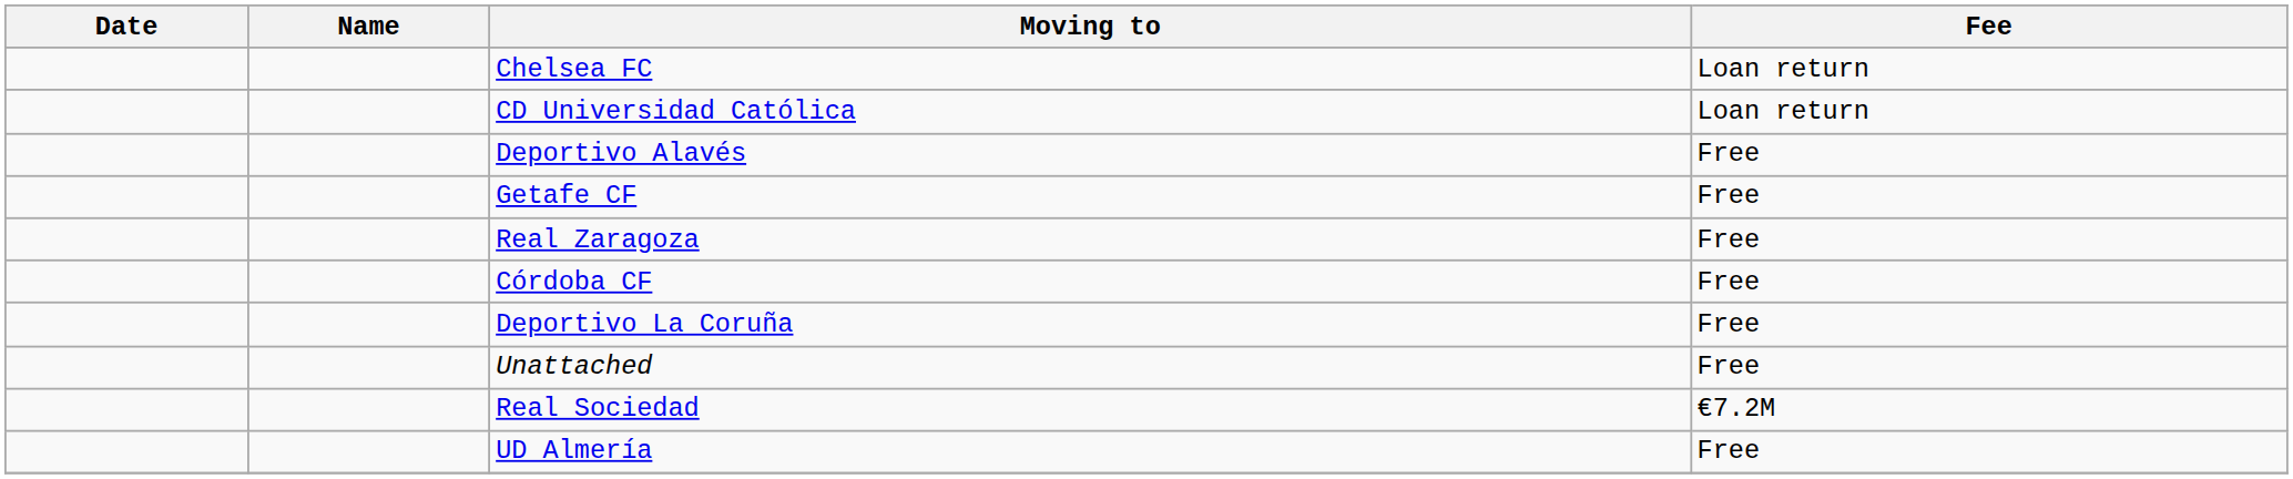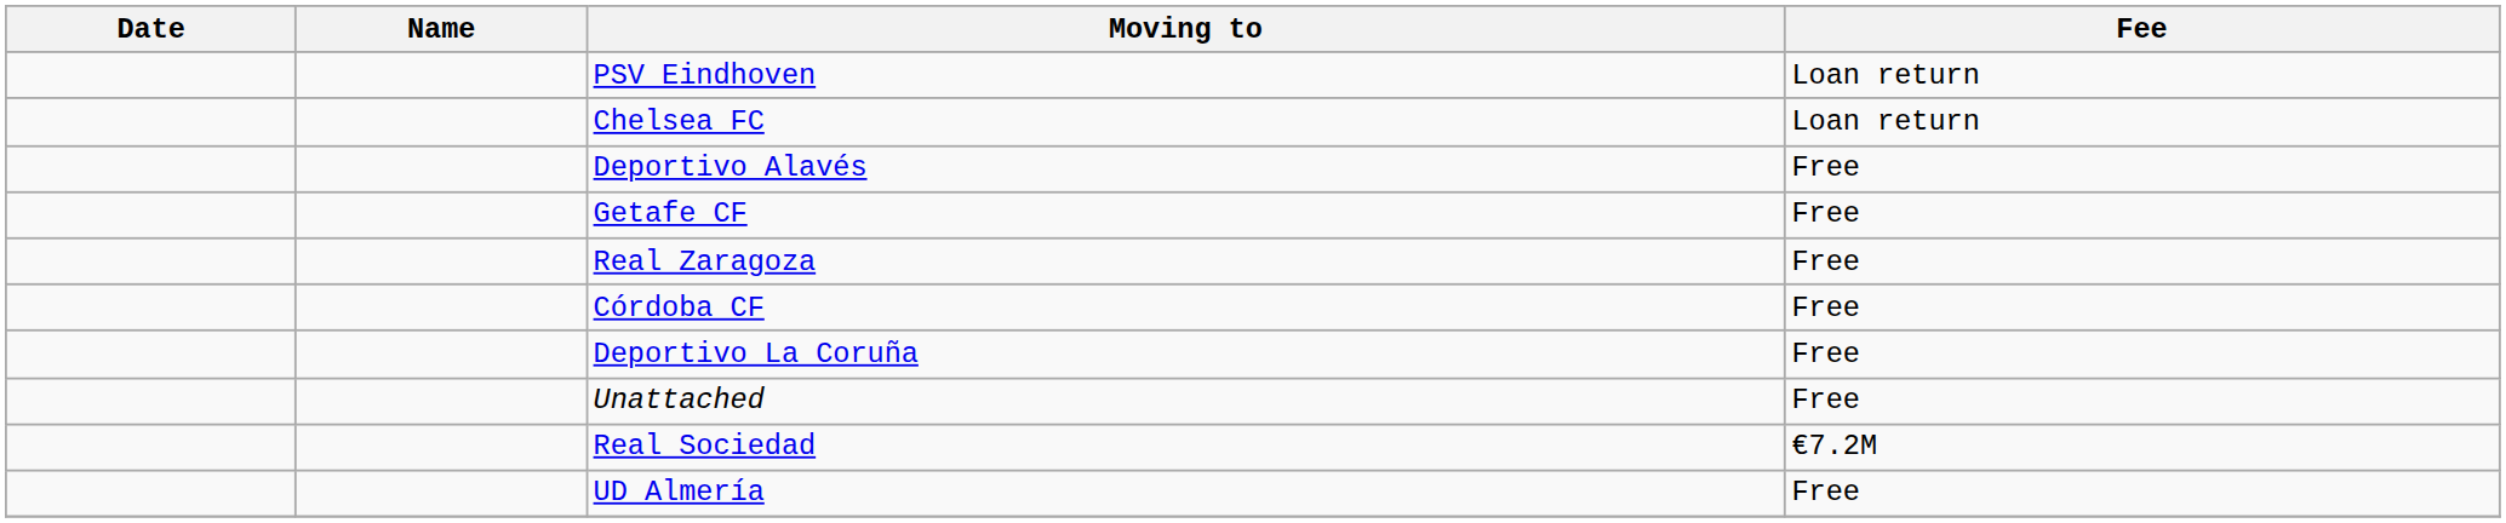+ row: PSV Eindhoven | Loan return
- row: CD Universidad Católica | Loan return
